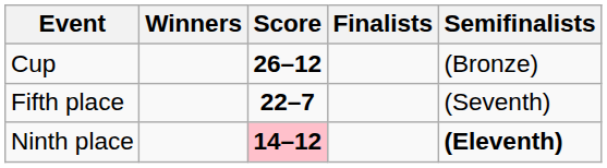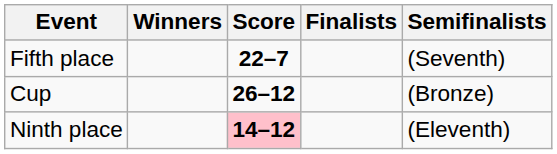rows swapped: Cup <-> Fifth place
Ninth place | Semifinalists: bold -> normal
